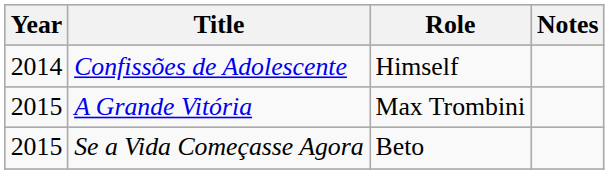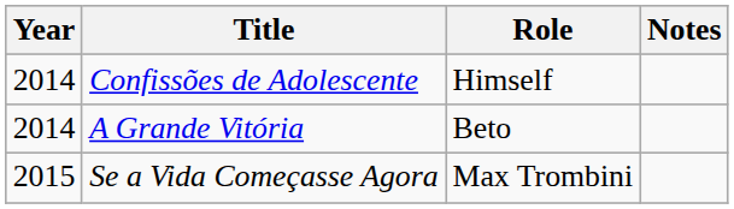A Grande Vitória | Year: 2015 -> 2014
A Grande Vitória | Role: Max Trombini -> Beto
Se a Vida Começasse Agora | Role: Beto -> Max Trombini
